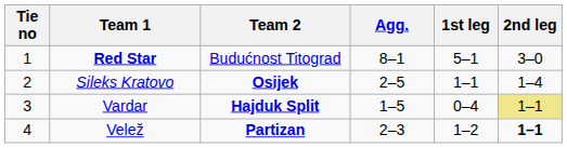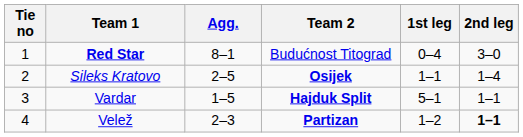columns swapped: Agg. <-> Team 2
Red Star | 1st leg: 5–1 -> 0–4
Vardar | 1st leg: 0–4 -> 5–1
Vardar | 2nd leg: khaki background -> no background
